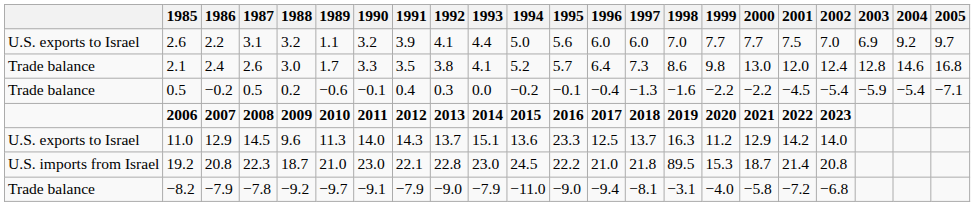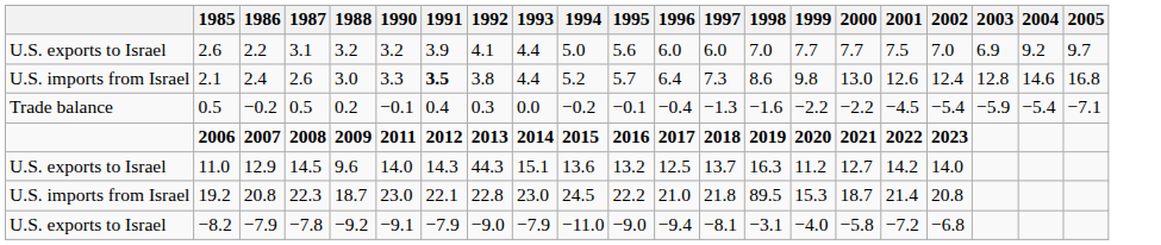- column: 1989 | 1.1 | 1.7 | −0.6 | 2010 | 11.3 | 21.0 | −9.7
2.1 | column 1: Trade balance -> U.S. imports from Israel
2.1 | 1991: normal -> bold
2.1 | 1993: 4.1 -> 4.4
2.1 | 2001: 12.0 -> 12.6
11.0 | 1992: 13.7 -> 44.3
11.0 | 1995: 23.3 -> 13.2
11.0 | 2000: 12.9 -> 12.7
−8.2 | column 1: Trade balance -> U.S. exports to Israel
